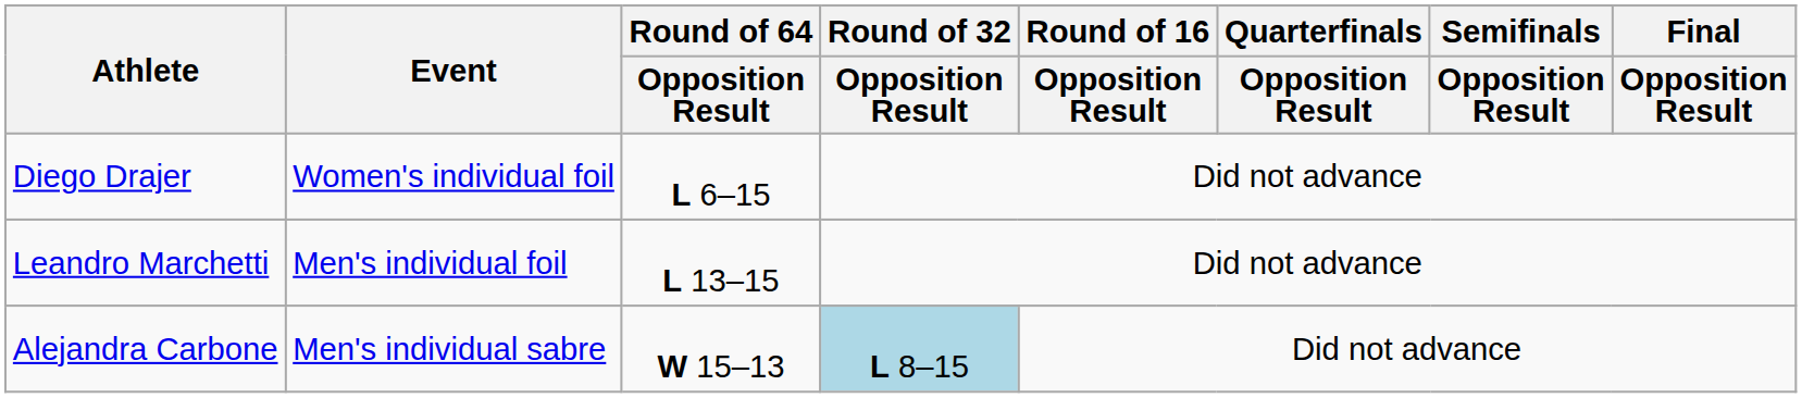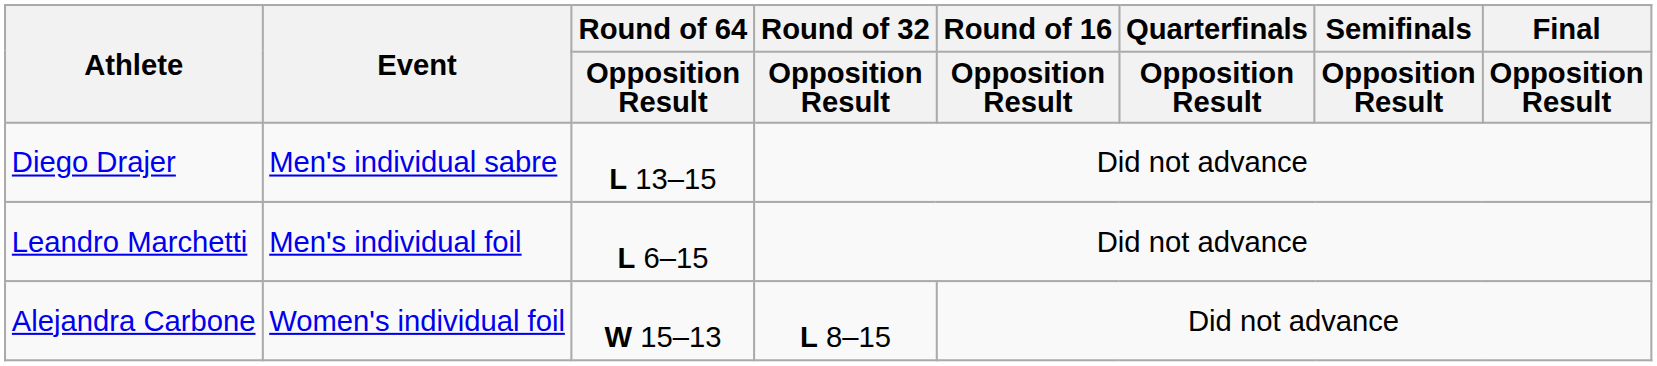Diego Drajer | Event: Women's individual foil -> Men's individual sabre
Diego Drajer | Round of 64 / Opposition Result: L 6–15 -> L 13–15
Leandro Marchetti | Round of 64 / Opposition Result: L 13–15 -> L 6–15
Alejandra Carbone | Event: Men's individual sabre -> Women's individual foil
Alejandra Carbone | Round of 32 / Opposition Result: lightblue background -> no background
